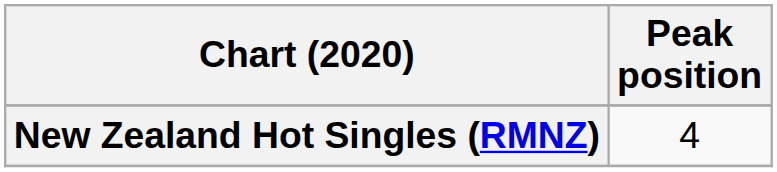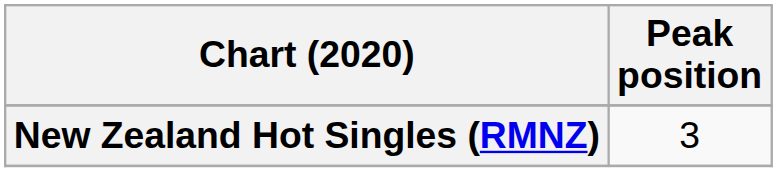New Zealand Hot Singles (RMNZ) | Peak position: 4 -> 3
